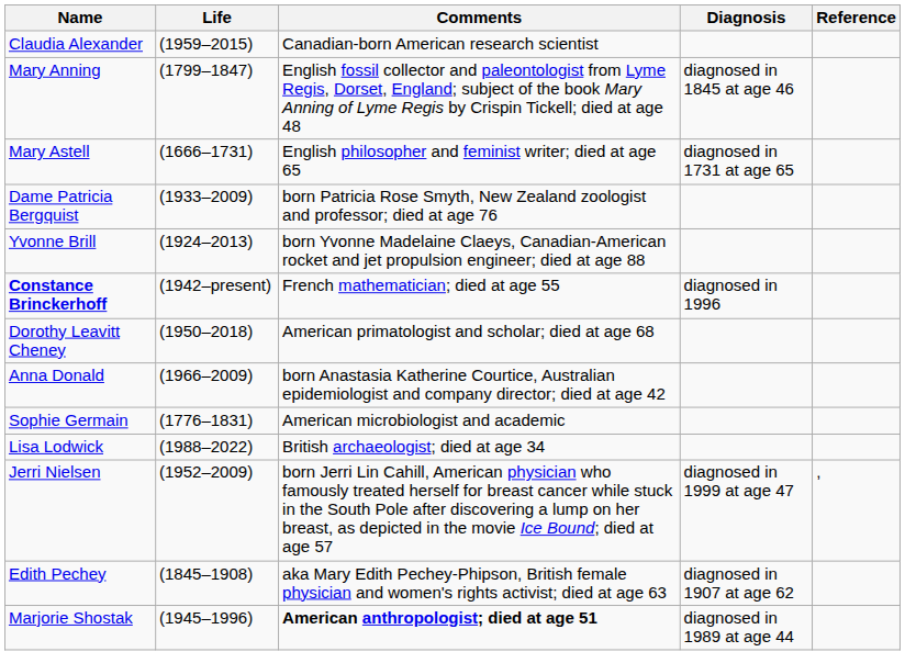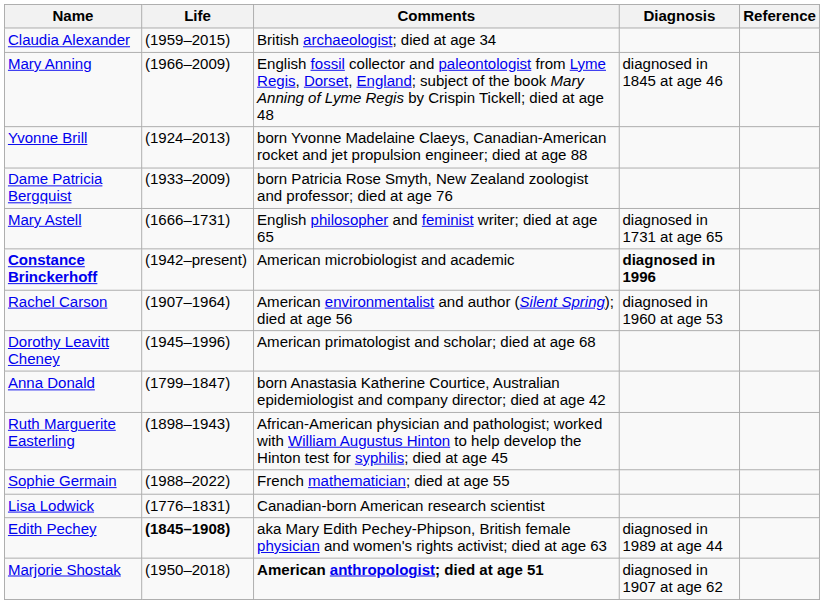Claudia Alexander | Comments: Canadian-born American research scientist -> British archaeologist; died at age 34
Mary Anning | Life: (1799–1847) -> (1966–2009)
rows swapped: Mary Astell <-> Yvonne Brill
Constance Brinckerhoff | Comments: French mathematician; died at age 55 -> American microbiologist and academic
Constance Brinckerhoff | Diagnosis: normal -> bold
+ row: Rachel Carson | (1907–1964) | American environmentalist and author (Silent Spring); died at age 56 | diagnosed in 1960 at age 53
Dorothy Leavitt Cheney | Life: (1950–2018) -> (1945–1996)
Anna Donald | Life: (1966–2009) -> (1799–1847)
+ row: Ruth Marguerite Easterling | (1898–1943) | African-American physician and pathologist; worked with William Augustus Hinton to help develop the Hinton test for syphilis; died at age 45
Sophie Germain | Life: (1776–1831) -> (1988–2022)
Sophie Germain | Comments: American microbiologist and academic -> French mathematician; died at age 55
Lisa Lodwick | Life: (1988–2022) -> (1776–1831)
Lisa Lodwick | Comments: British archaeologist; died at age 34 -> Canadian-born American research scientist
- row: Jerri Nielsen | (1952–2009) | born Jerri Lin Cahill, American physician who famously treated herself for breast cancer while stuck in the South Pole after discovering a lump on her breast, as depicted in the movie Ice Bound; died at age 57 | diagnosed in 1999 at age 47 | ,
Edith Pechey | Life: normal -> bold
Edith Pechey | Diagnosis: diagnosed in 1907 at age 62 -> diagnosed in 1989 at age 44
Marjorie Shostak | Life: (1945–1996) -> (1950–2018)
Marjorie Shostak | Diagnosis: diagnosed in 1989 at age 44 -> diagnosed in 1907 at age 62
